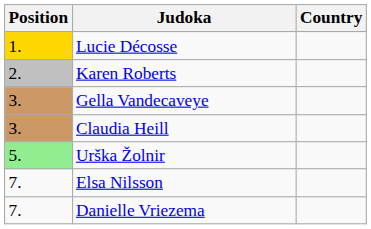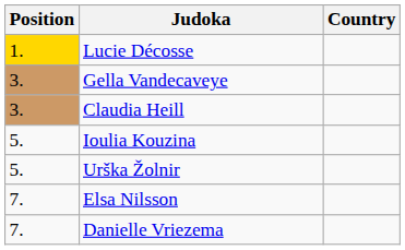- row: 2. | Karen Roberts
+ row: 5. | Ioulia Kouzina
Urška Žolnir | Position: lightgreen background -> no background
